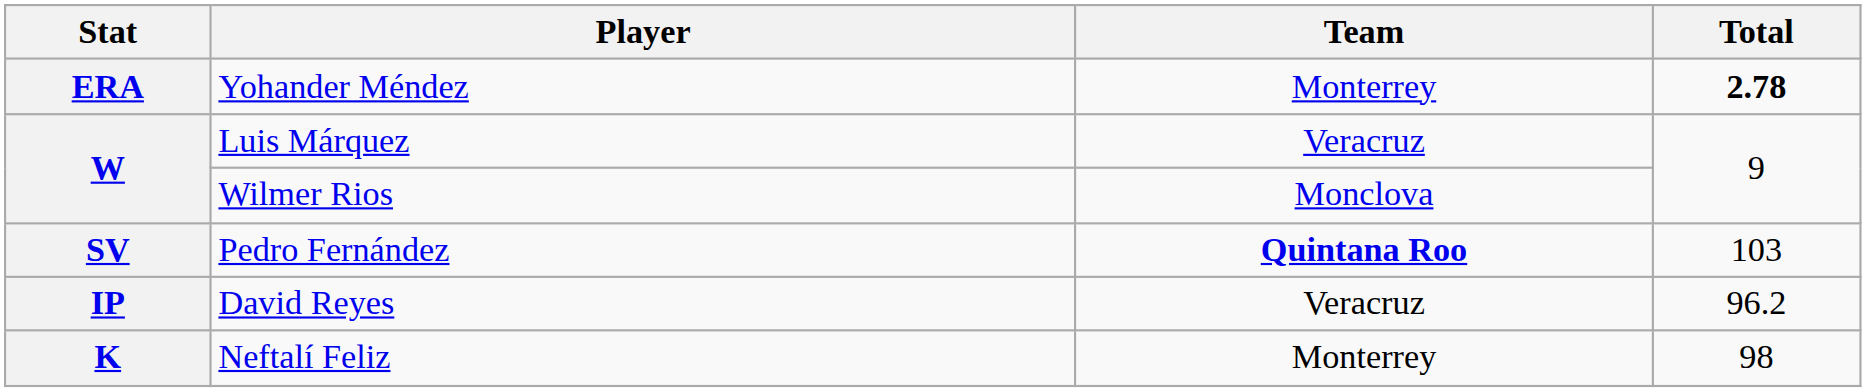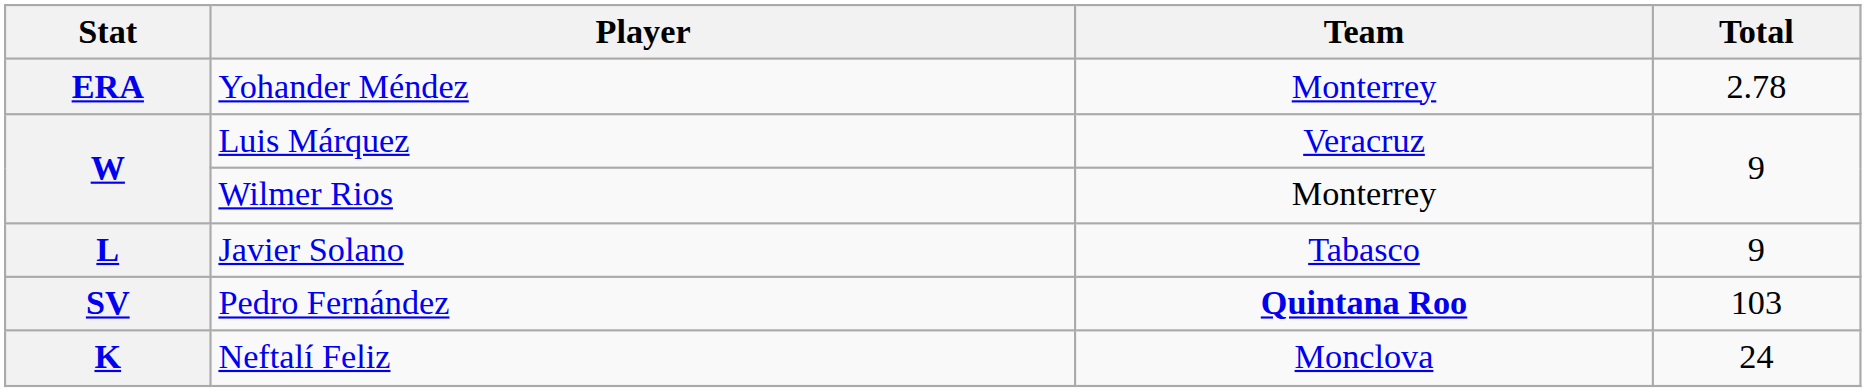Yohander Méndez | Total: bold -> normal
Wilmer Rios | Team: Monclova -> Monterrey
+ row: L | Javier Solano | Tabasco | 9
- row: IP | David Reyes | Veracruz | 96.2
Neftalí Feliz | Team: Monterrey -> Monclova
Neftalí Feliz | Total: 98 -> 24
